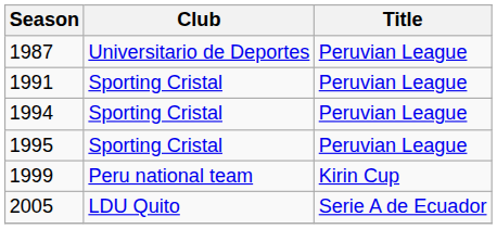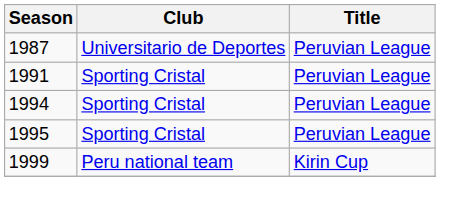- row: 2005 | LDU Quito | Serie A de Ecuador
